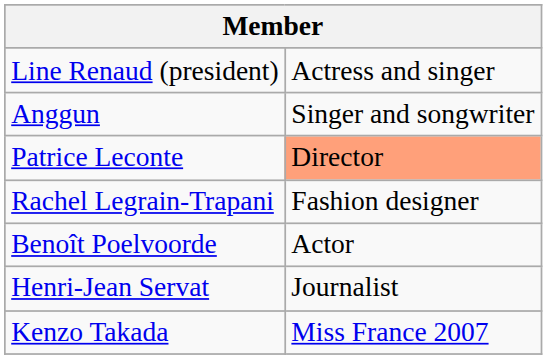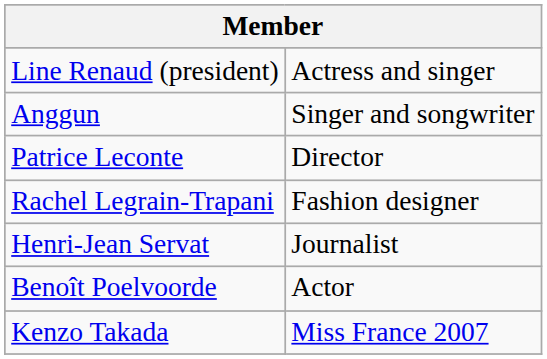Patrice Leconte | column 2: lightsalmon background -> no background
rows swapped: Benoît Poelvoorde <-> Henri-Jean Servat
